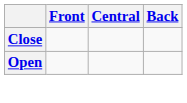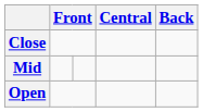+ row: Mid
